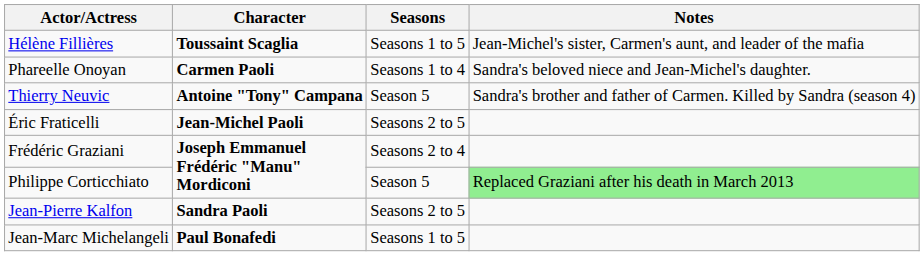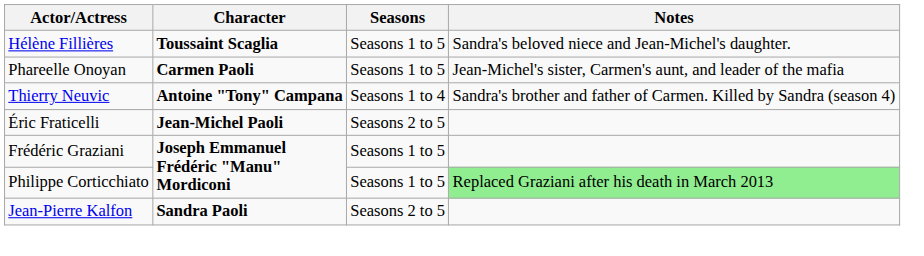Hélène Fillières | Notes: Jean-Michel's sister, Carmen's aunt, and leader of the mafia -> Sandra's beloved niece and Jean-Michel's daughter.
Phareelle Onoyan | Seasons: Seasons 1 to 4 -> Seasons 1 to 5
Phareelle Onoyan | Notes: Sandra's beloved niece and Jean-Michel's daughter. -> Jean-Michel's sister, Carmen's aunt, and leader of the mafia
Thierry Neuvic | Seasons: Season 5 -> Seasons 1 to 4
Frédéric Graziani | Seasons: Seasons 2 to 4 -> Seasons 1 to 5
Philippe Corticchiato | Seasons: Season 5 -> Seasons 1 to 5
- row: Jean-Marc Michelangeli | Paul Bonafedi | Seasons 1 to 5
